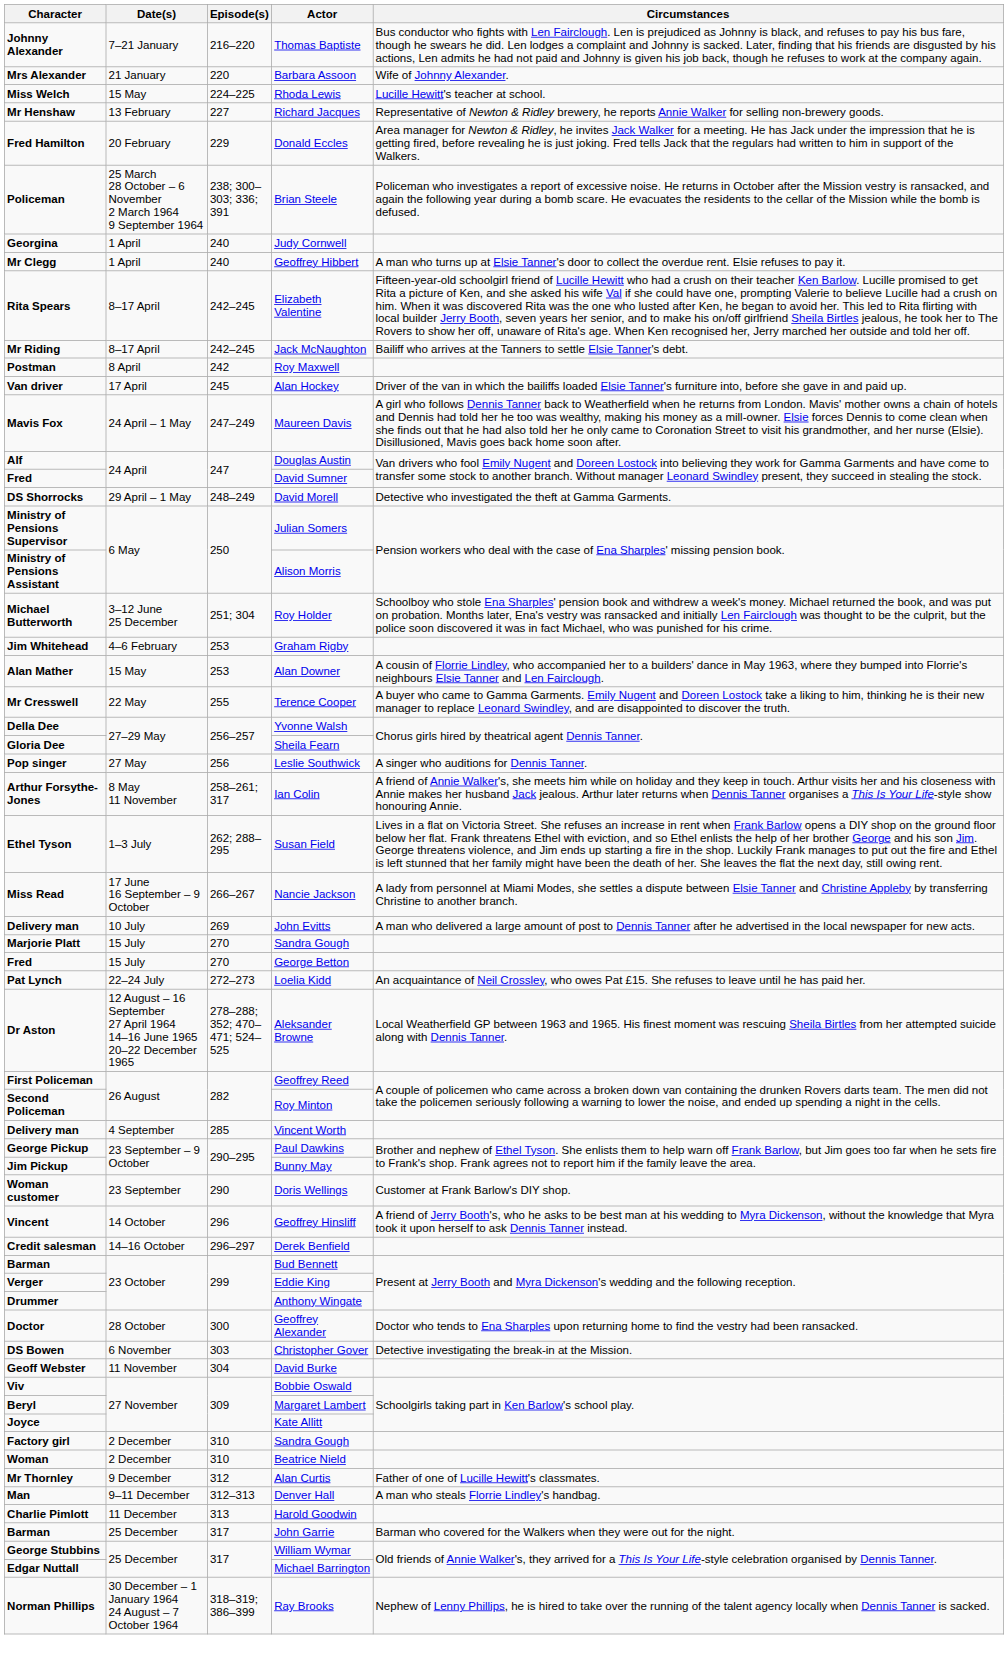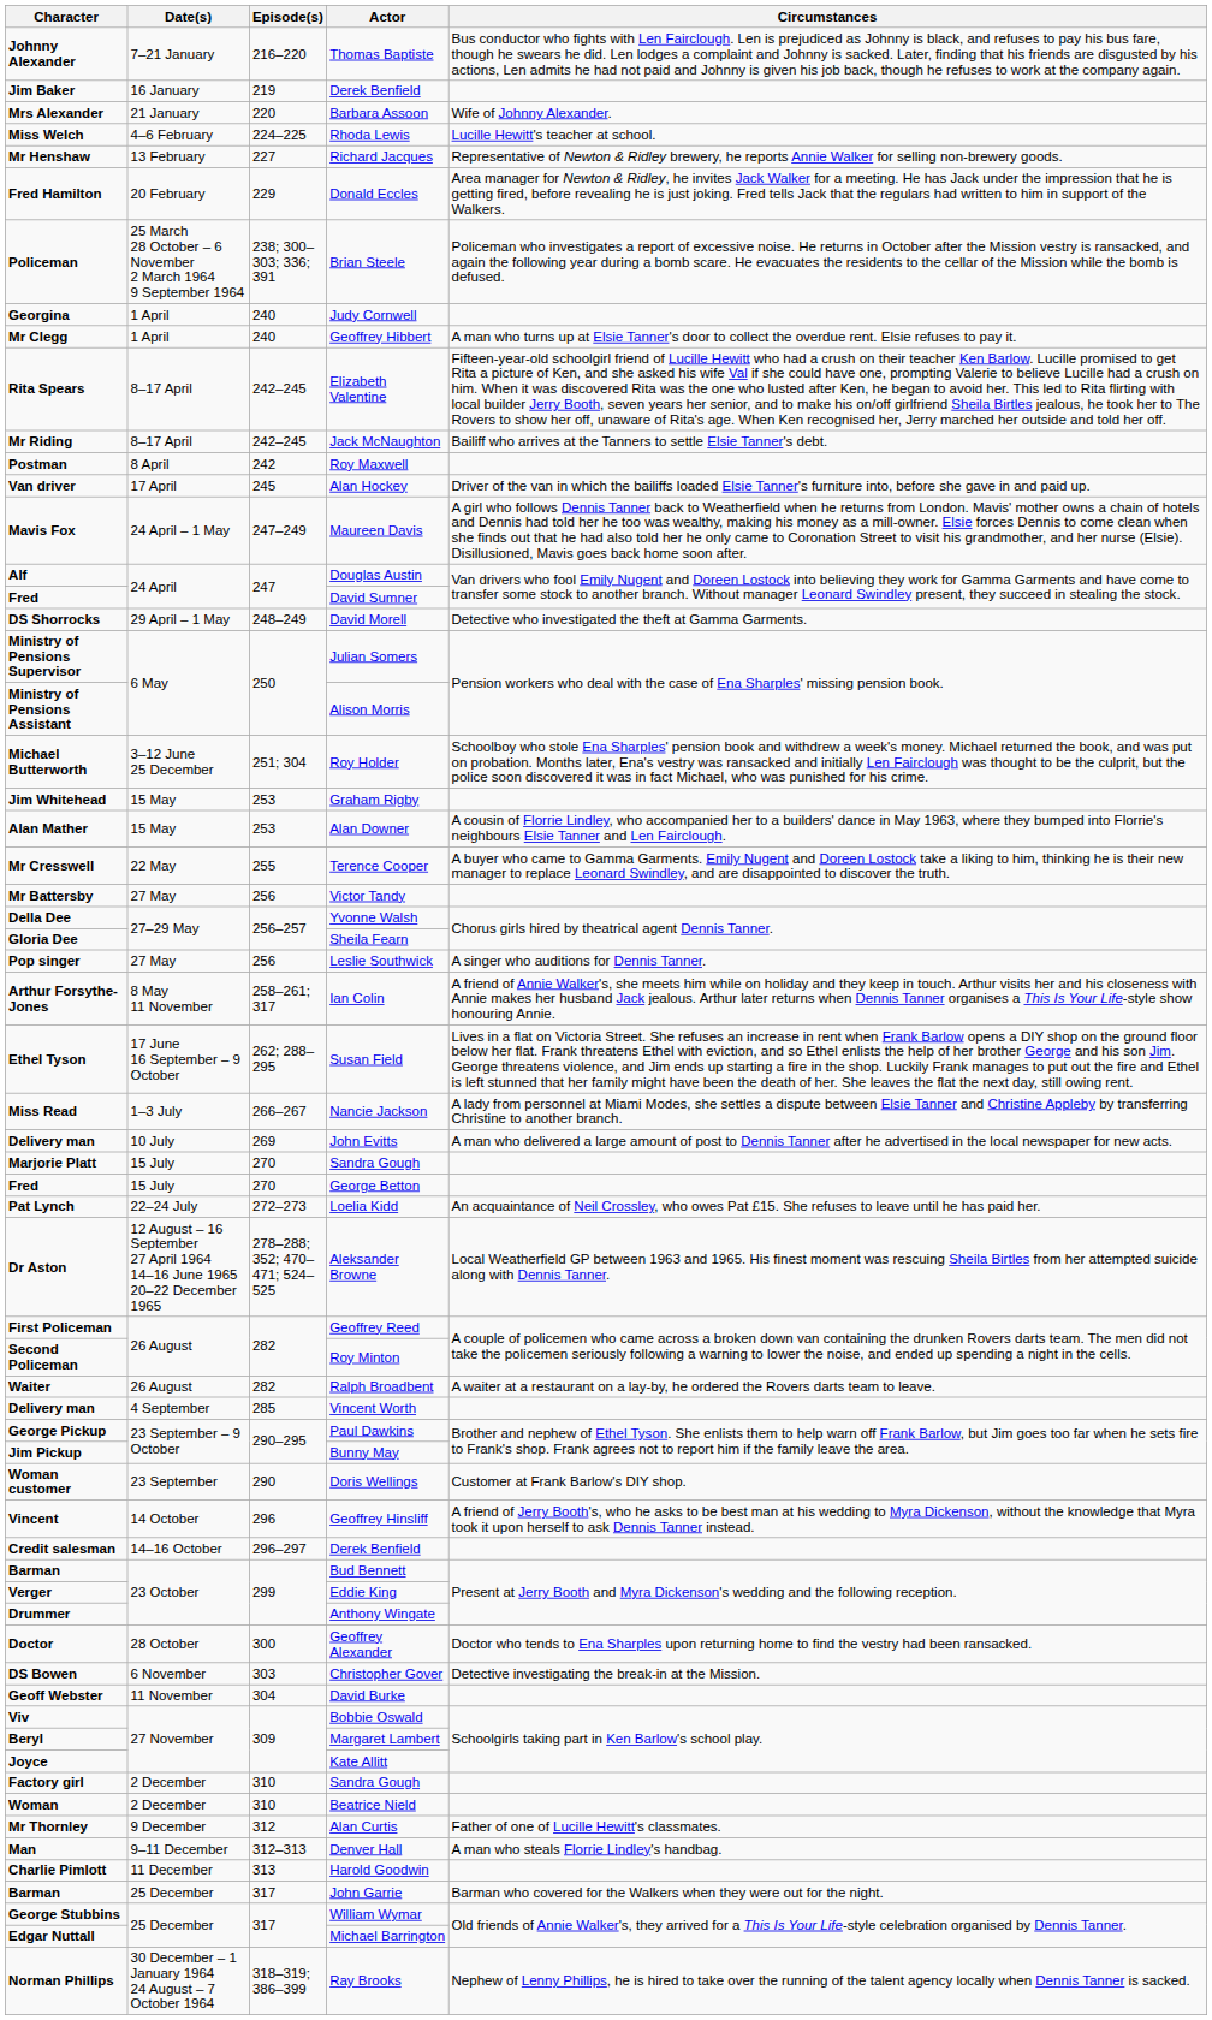+ row: Jim Baker | 16 January | 219 | Derek Benfield
Rhoda Lewis | Date(s): 15 May -> 4–6 February
Graham Rigby | Date(s): 4–6 February -> 15 May
+ row: Mr Battersby | 27 May | 256 | Victor Tandy
Susan Field | Date(s): 1–3 July -> 17 June 16 September – 9 October
Nancie Jackson | Date(s): 17 June 16 September – 9 October -> 1–3 July
+ row: Waiter | 26 August | 282 | Ralph Broadbent | A waiter at a restaurant on a lay-by, he ordered the Rovers darts team to leave.
